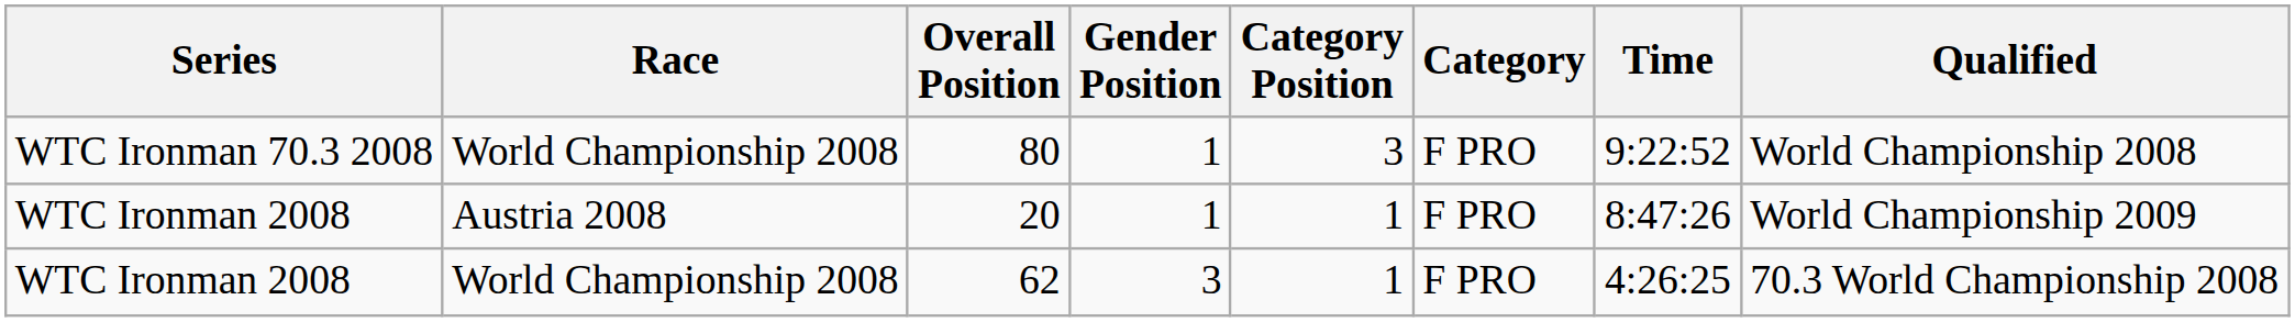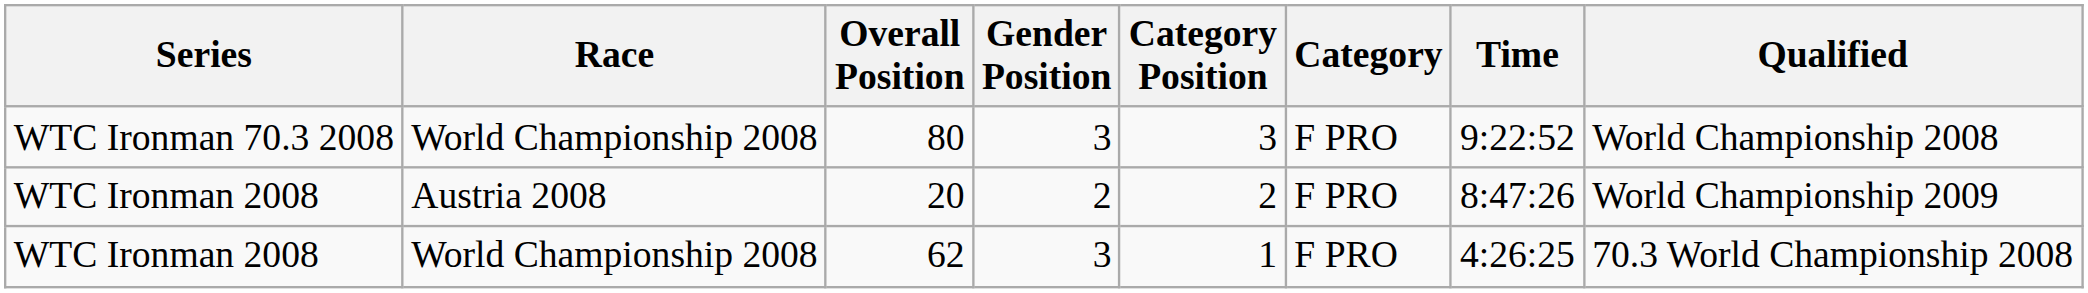80 | Gender Position: 1 -> 3
20 | Gender Position: 1 -> 2
20 | Category Position: 1 -> 2
